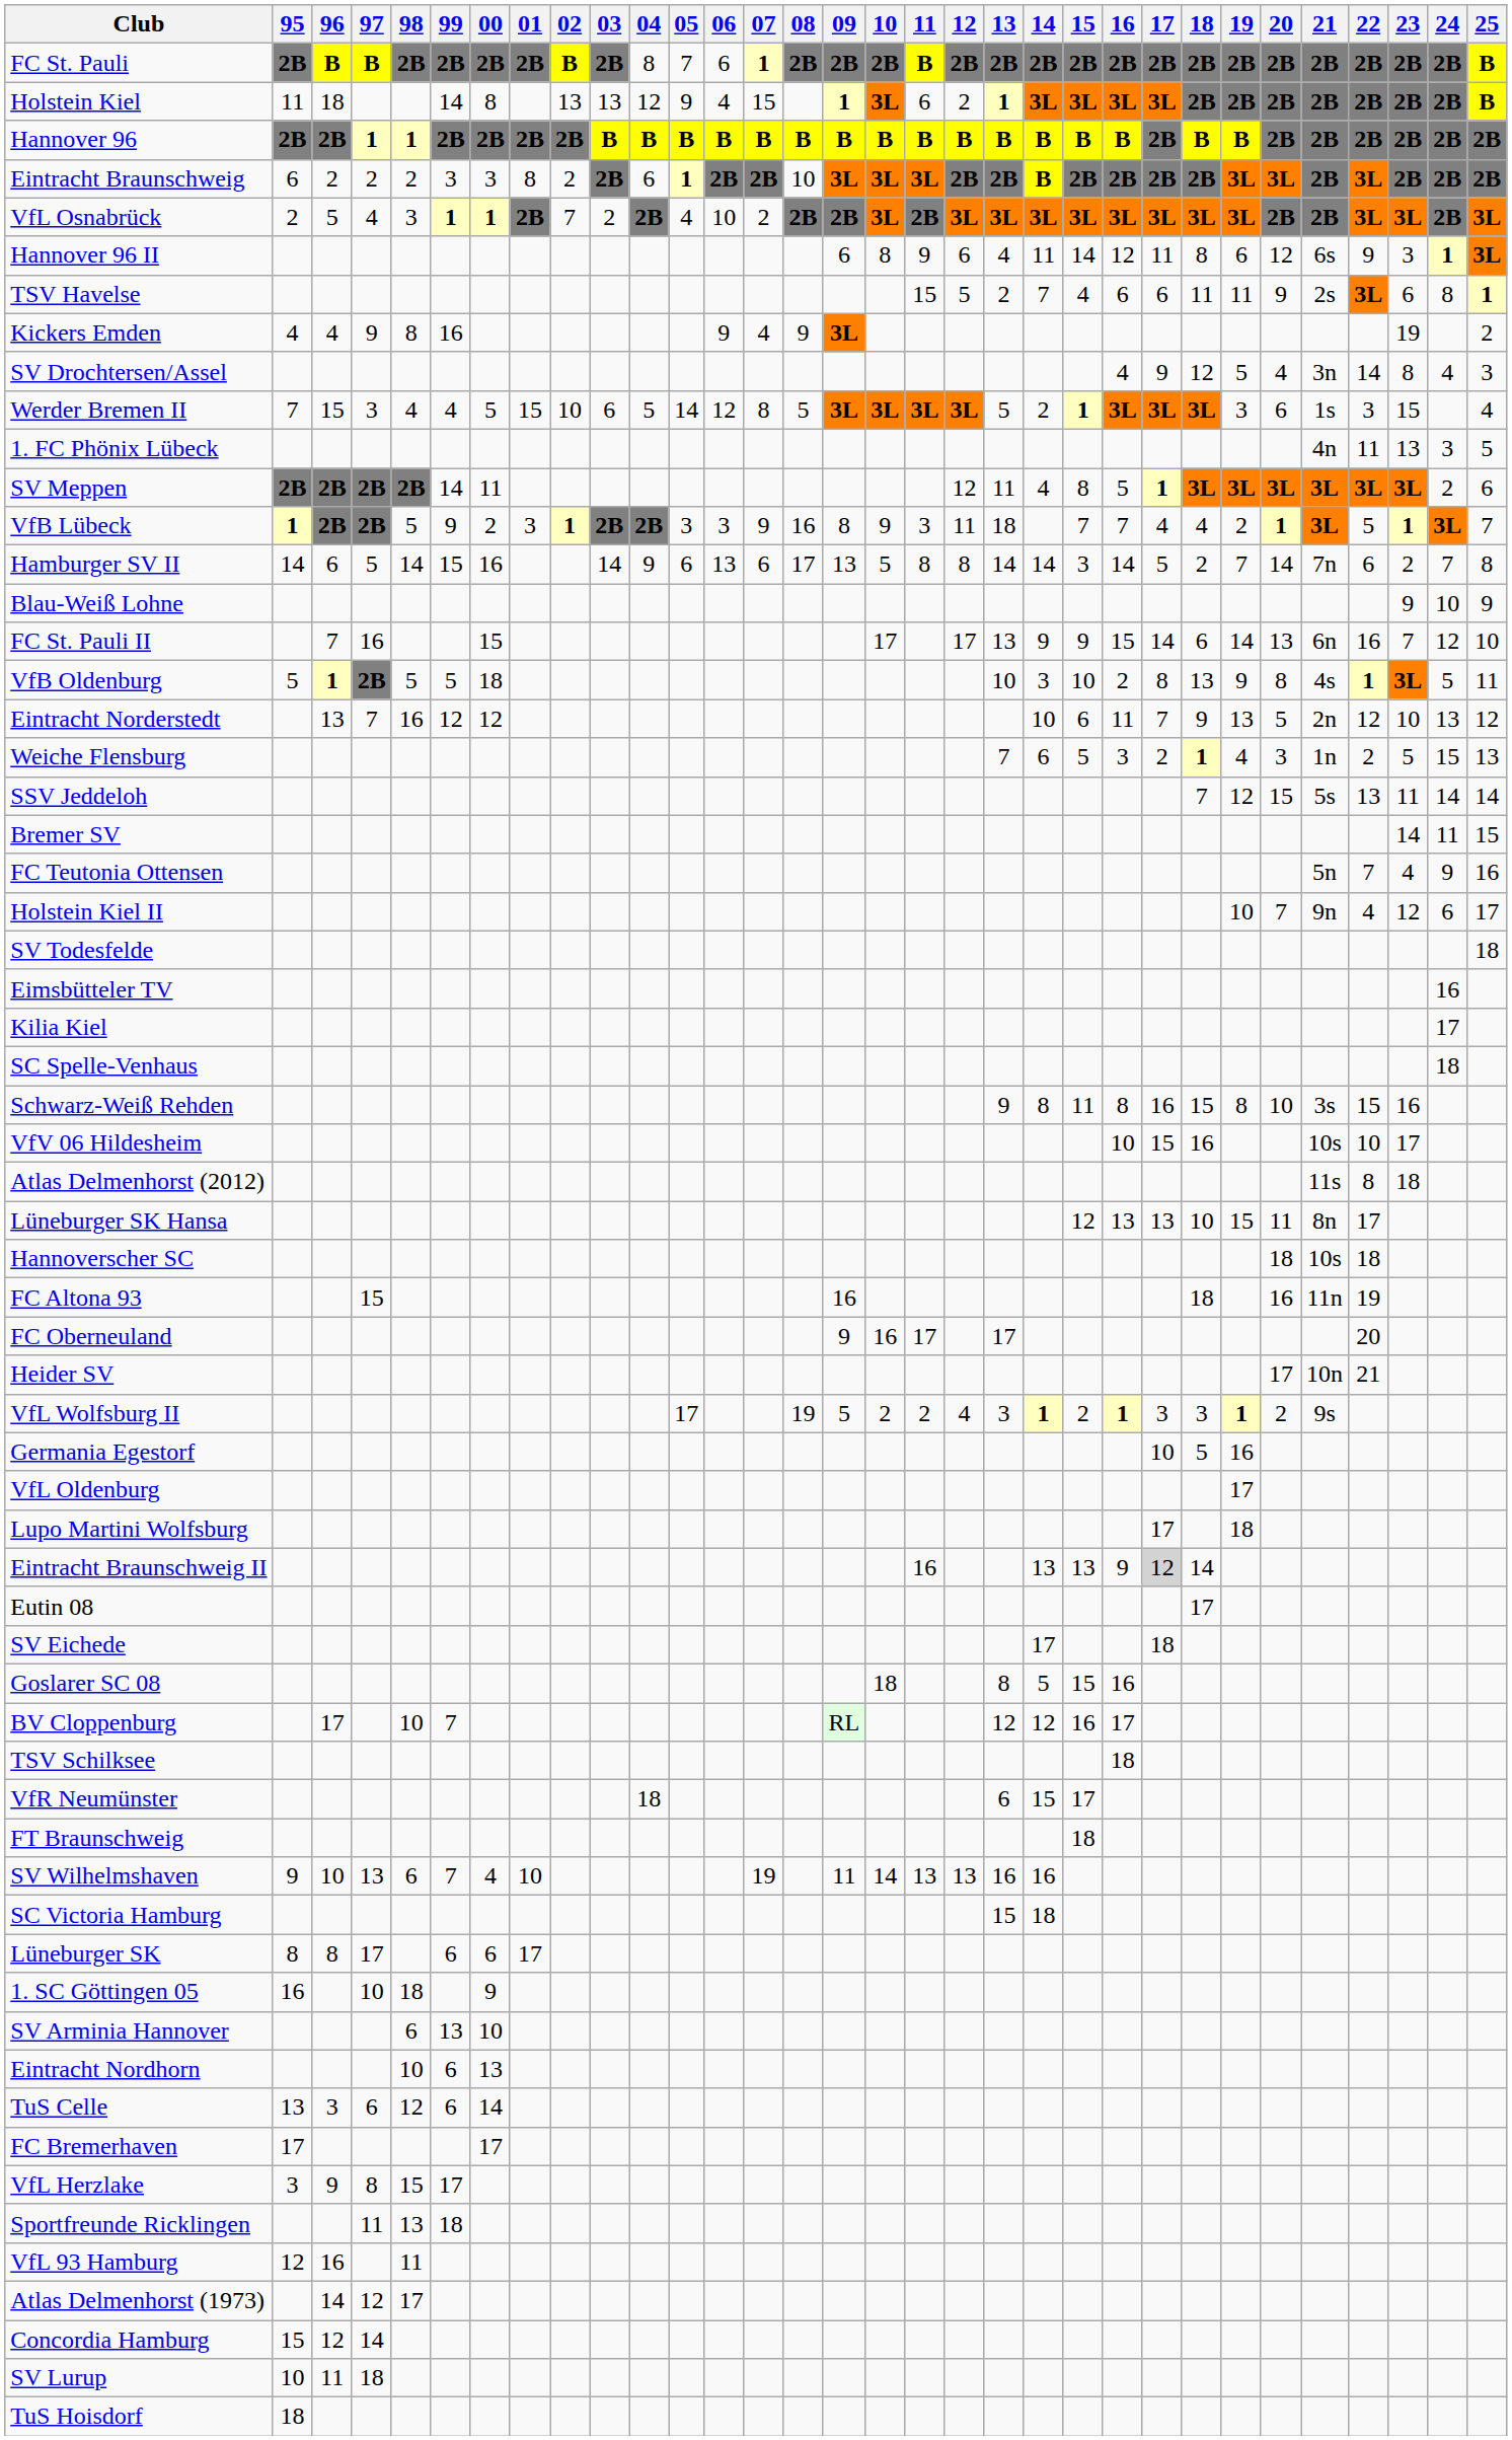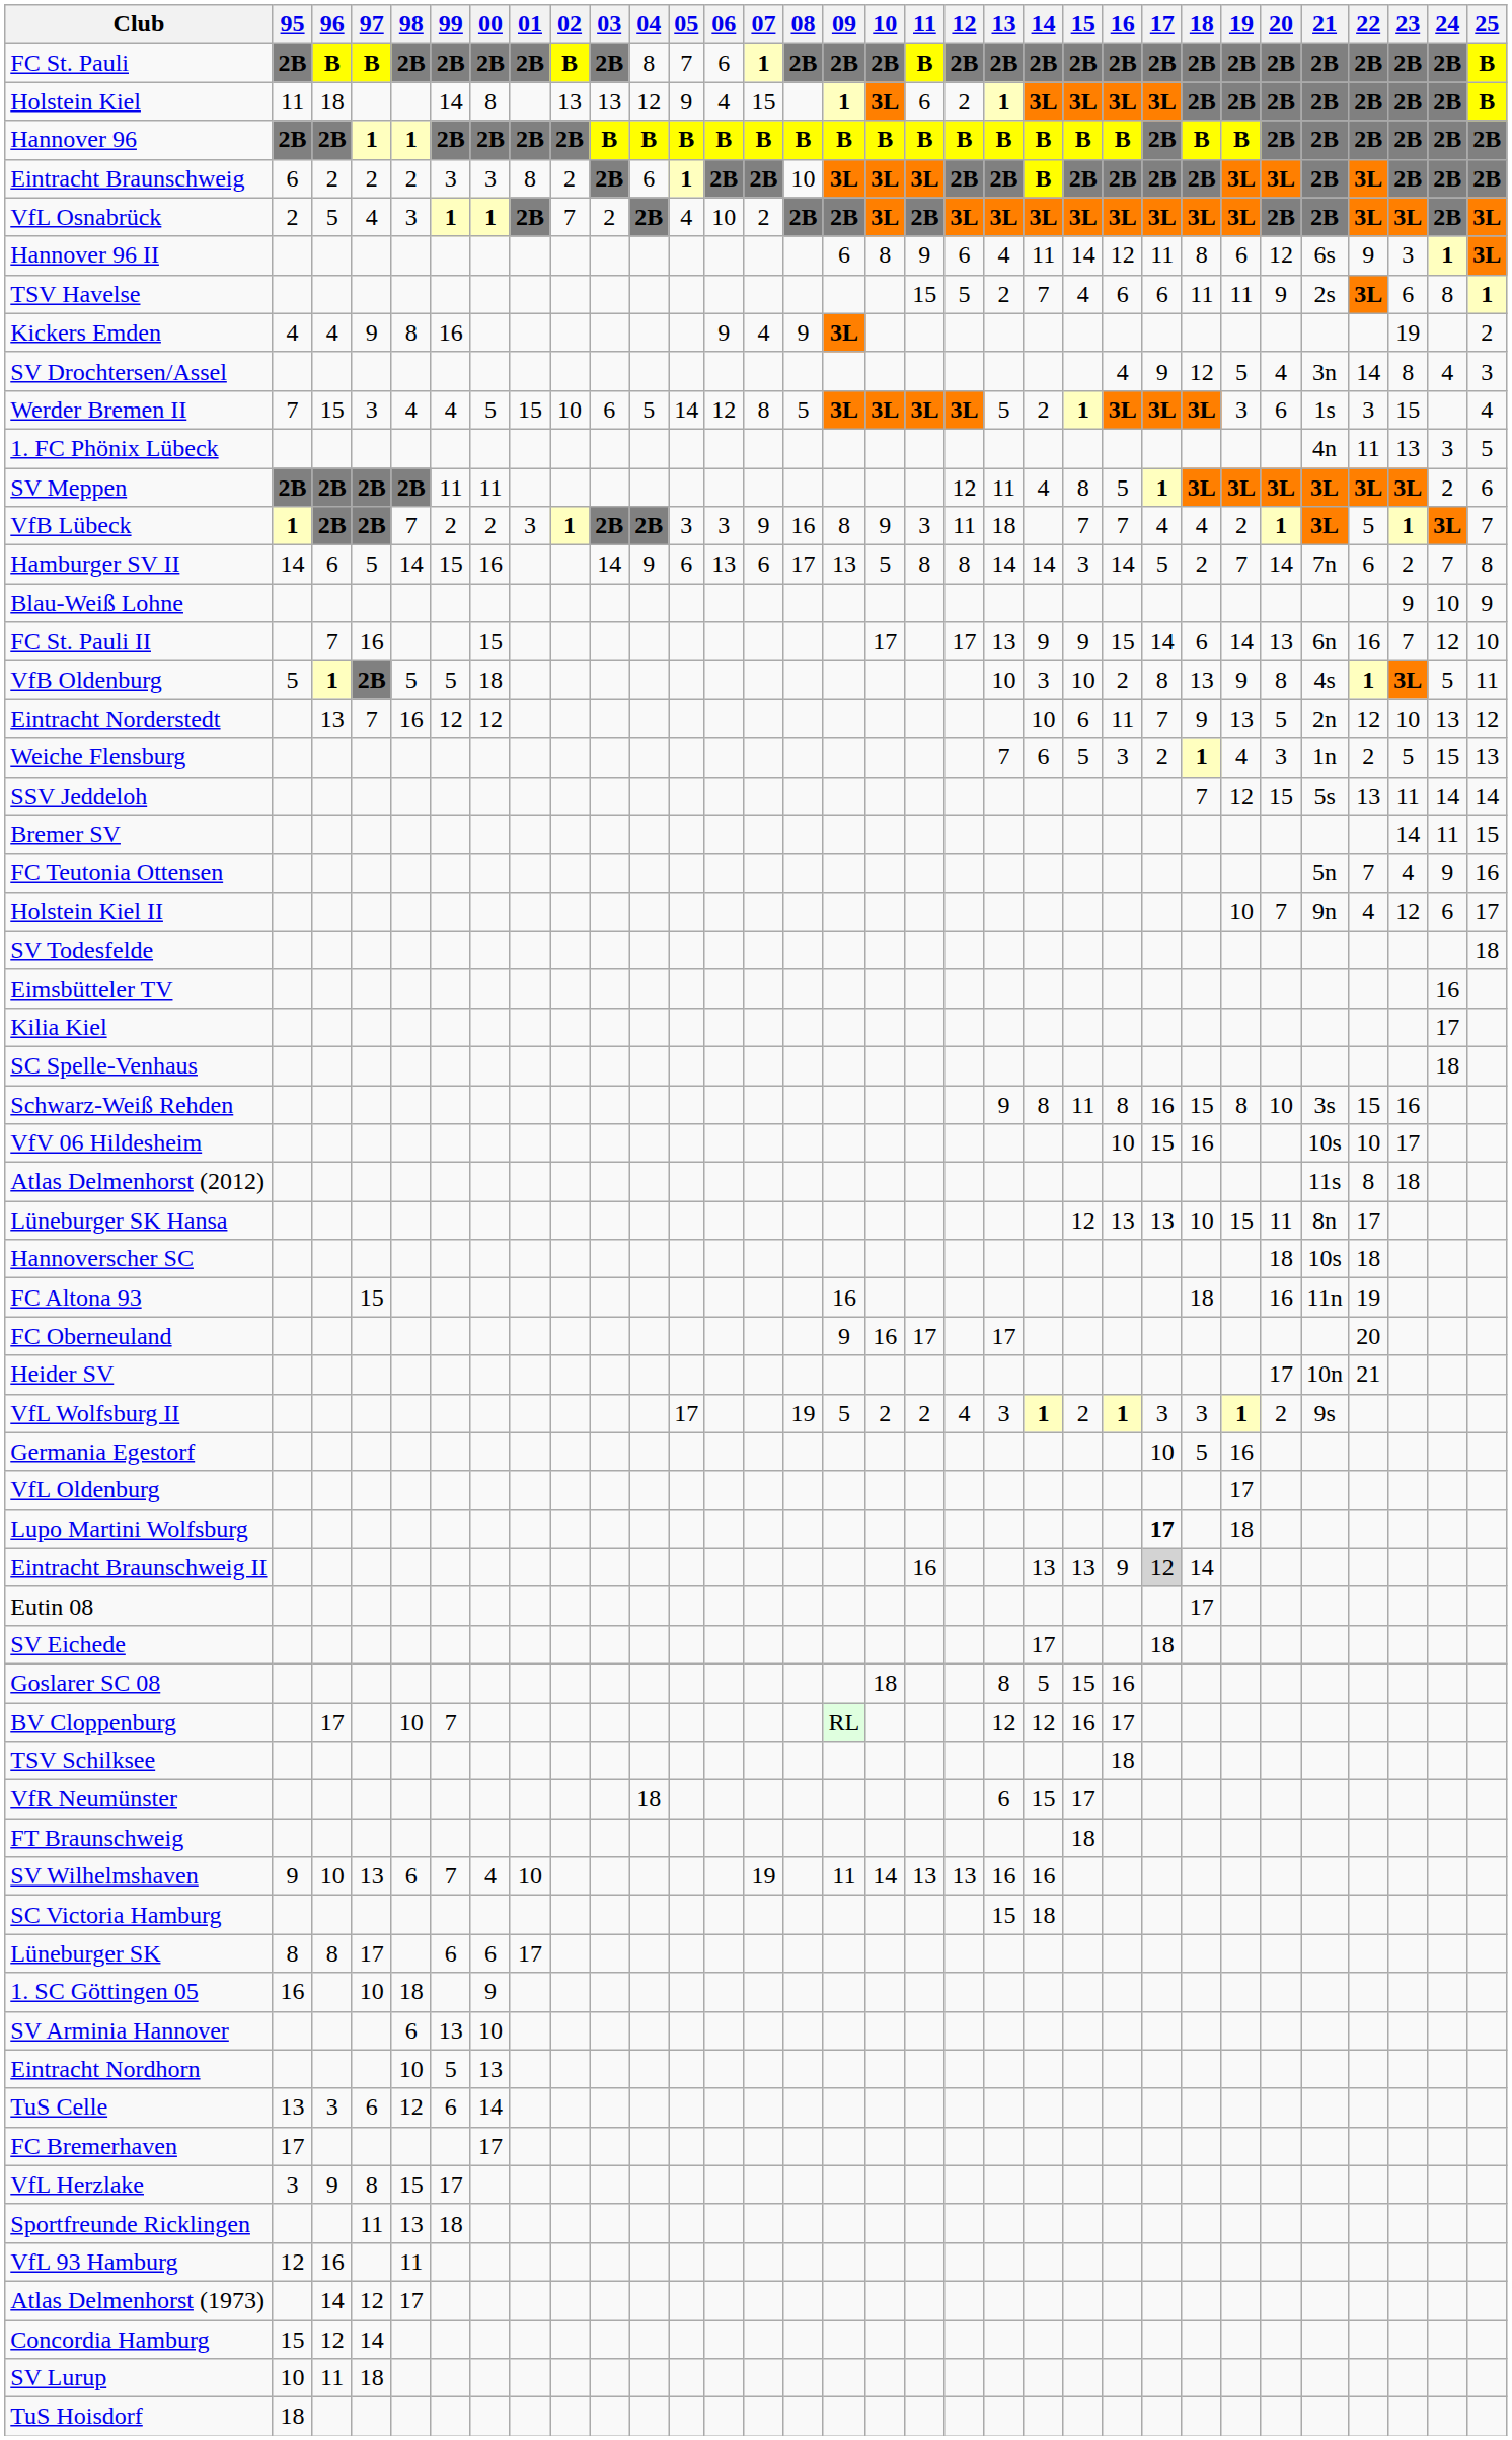SV Meppen | 99: 14 -> 11
VfB Lübeck | 98: 5 -> 7
VfB Lübeck | 99: 9 -> 2
Lupo Martini Wolfsburg | 17: normal -> bold
Eintracht Nordhorn | 99: 6 -> 5
